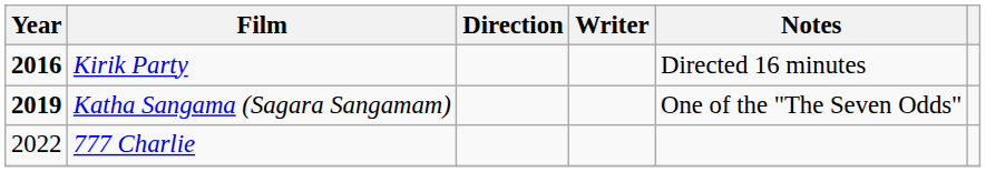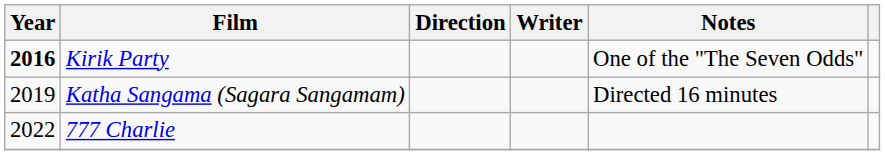Kirik Party | Notes: Directed 16 minutes -> One of the "The Seven Odds"
Katha Sangama (Sagara Sangamam) | Year: bold -> normal
Katha Sangama (Sagara Sangamam) | Notes: One of the "The Seven Odds" -> Directed 16 minutes
